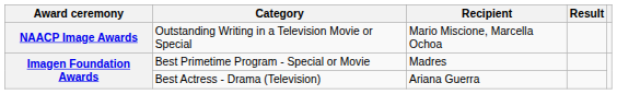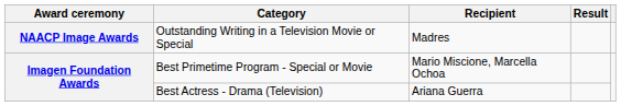Outstanding Writing in a Television Movie or Special | Recipient: Mario Miscione, Marcella Ochoa -> Madres
Best Primetime Program - Special or Movie | Recipient: Madres -> Mario Miscione, Marcella Ochoa
